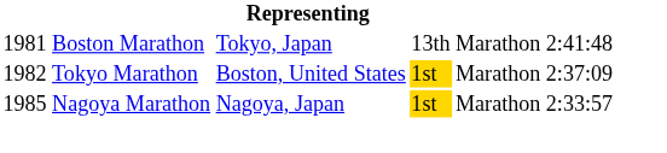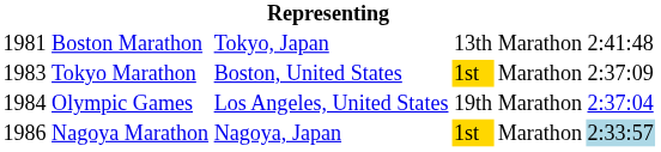Tokyo Marathon | column 1: 1982 -> 1983
+ row: 1984 | Olympic Games | Los Angeles, United States | 19th | Marathon | 2:37:04
Nagoya Marathon | column 1: 1985 -> 1986
Nagoya Marathon | column 6: no background -> lightblue background
